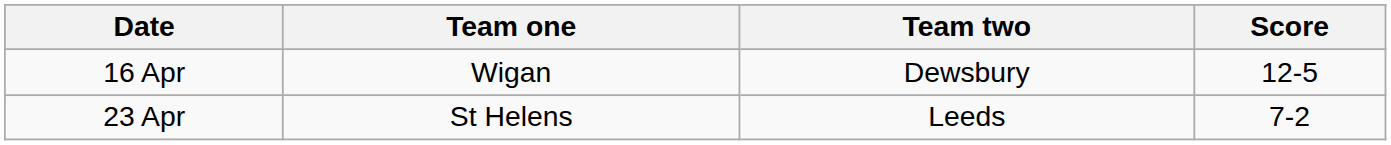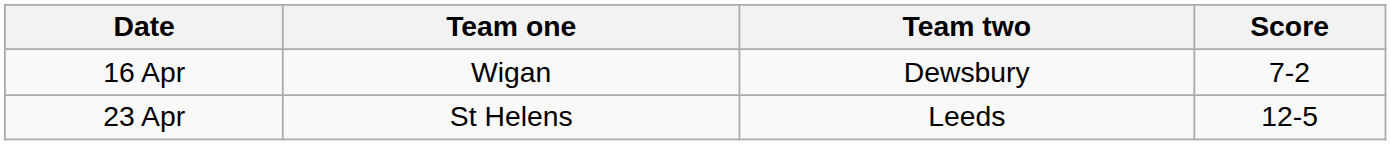16 Apr | Score: 12-5 -> 7-2
23 Apr | Score: 7-2 -> 12-5
